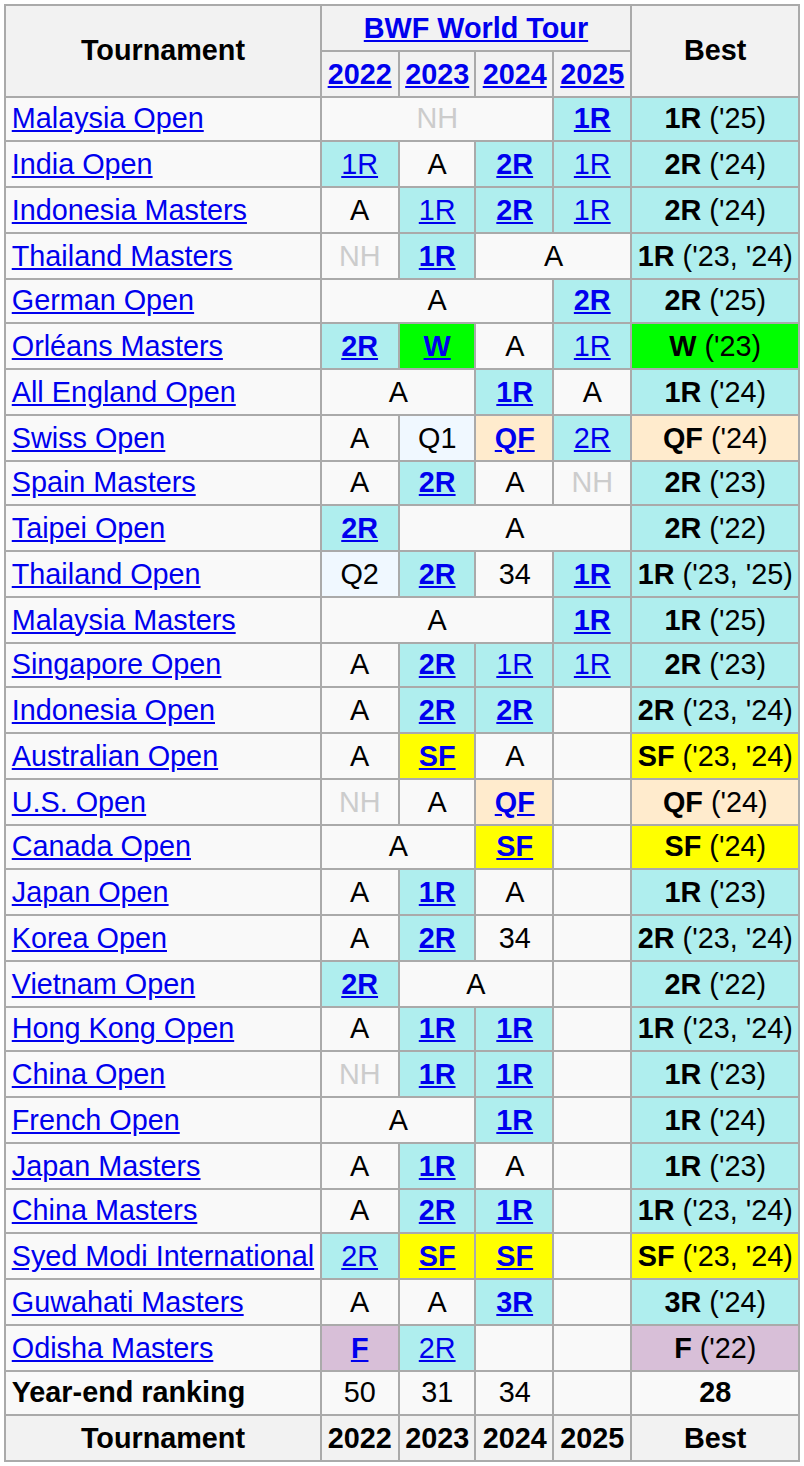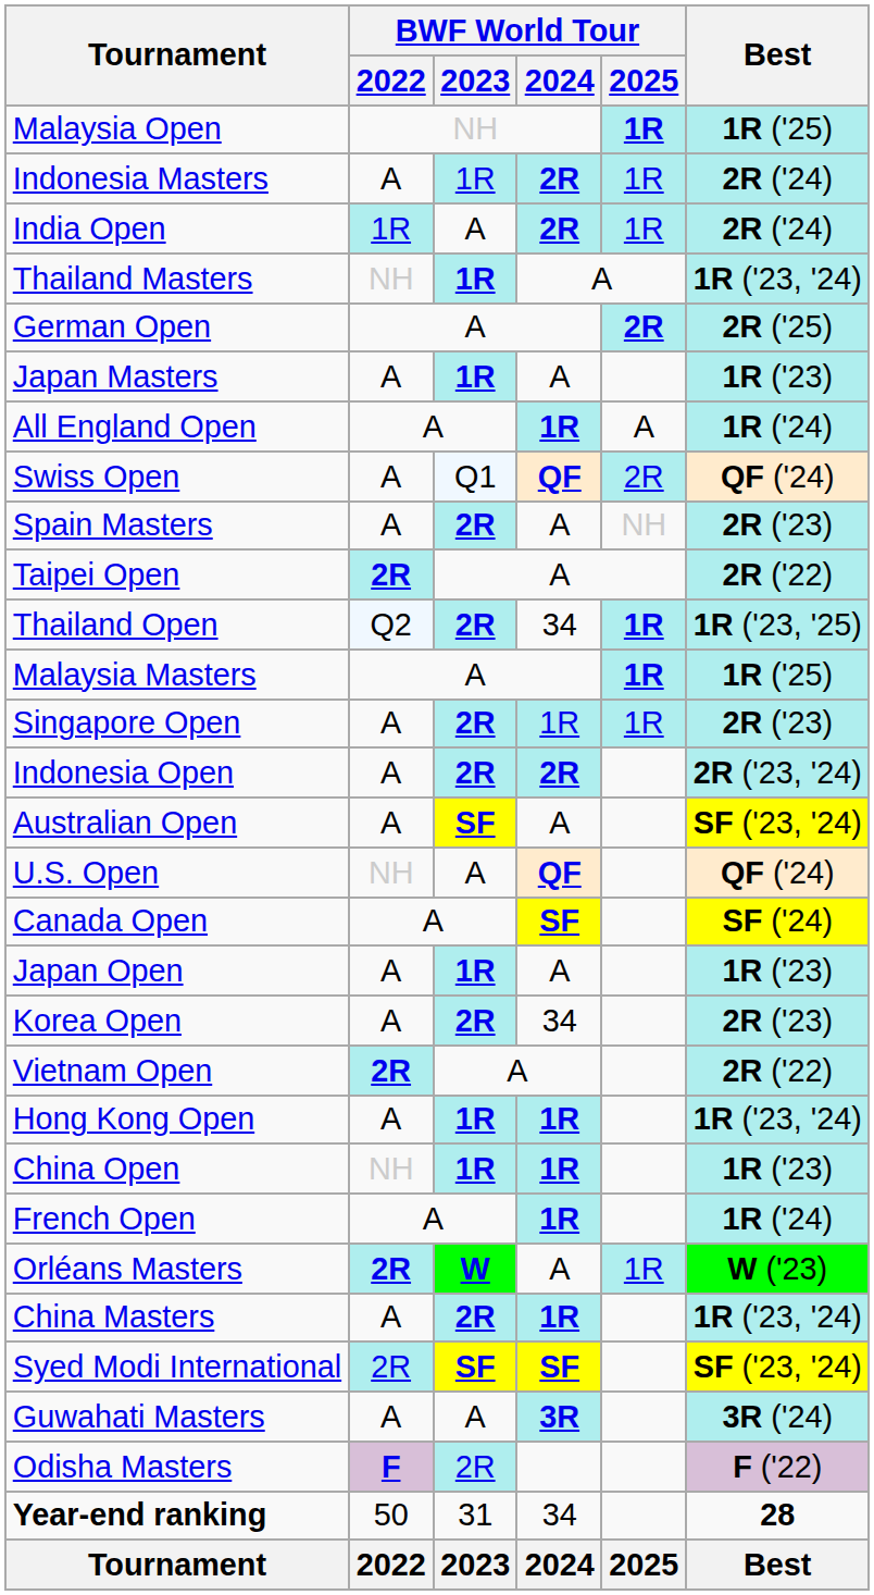rows swapped: India Open <-> Indonesia Masters
rows swapped: Orléans Masters <-> Japan Masters
Korea Open | Best: 2R ('23, '24) -> 2R ('23)
